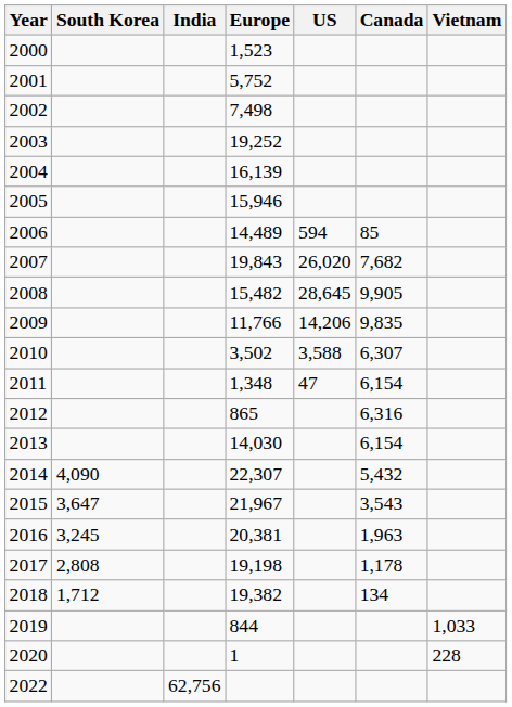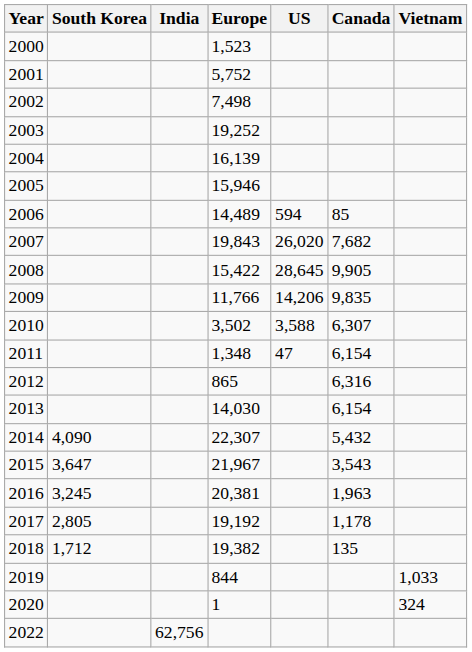2008 | Europe: 15,482 -> 15,422
2017 | South Korea: 2,808 -> 2,805
2017 | Europe: 19,198 -> 19,192
2018 | Canada: 134 -> 135
2020 | Vietnam: 228 -> 324
